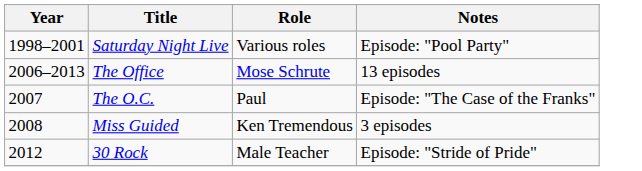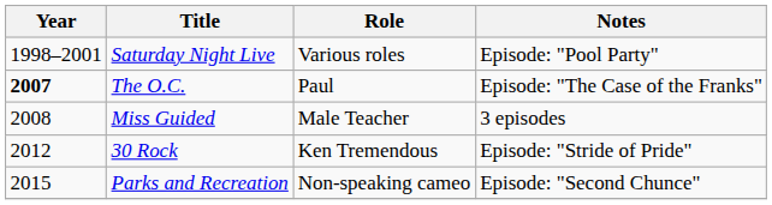- row: 2006–2013 | The Office | Mose Schrute | 13 episodes
The O.C. | Year: normal -> bold
Miss Guided | Role: Ken Tremendous -> Male Teacher
30 Rock | Role: Male Teacher -> Ken Tremendous
+ row: 2015 | Parks and Recreation | Non-speaking cameo | Episode: "Second Chunce"
